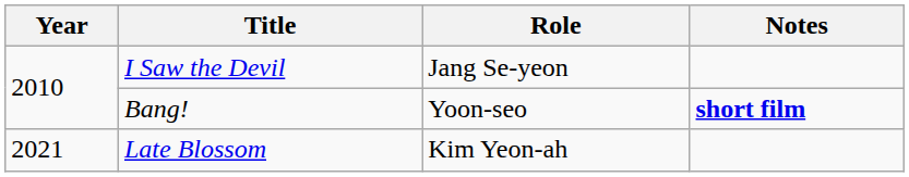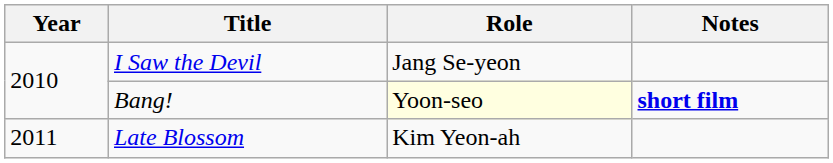Bang! | Role: no background -> lightyellow background
Late Blossom | Year: 2021 -> 2011
